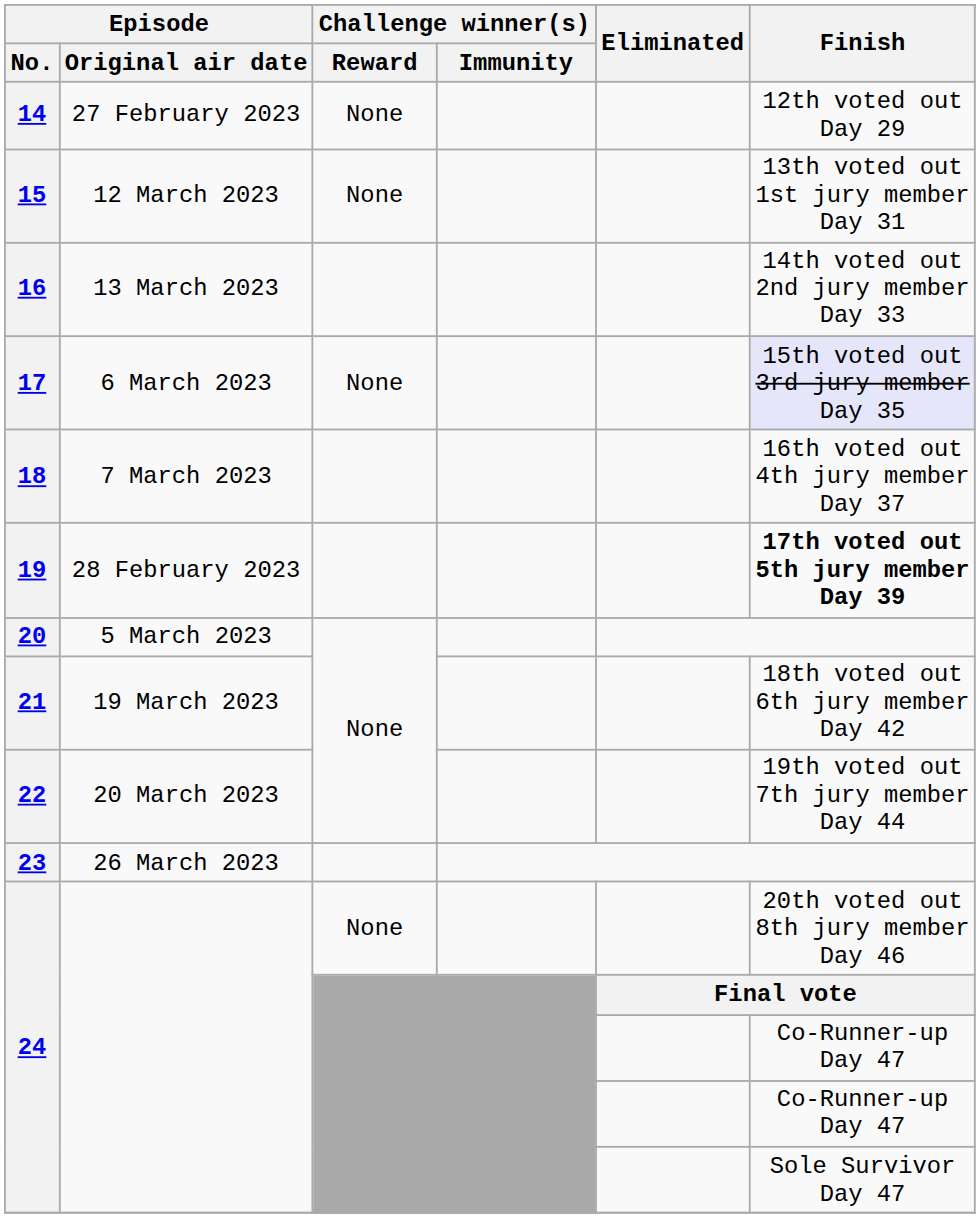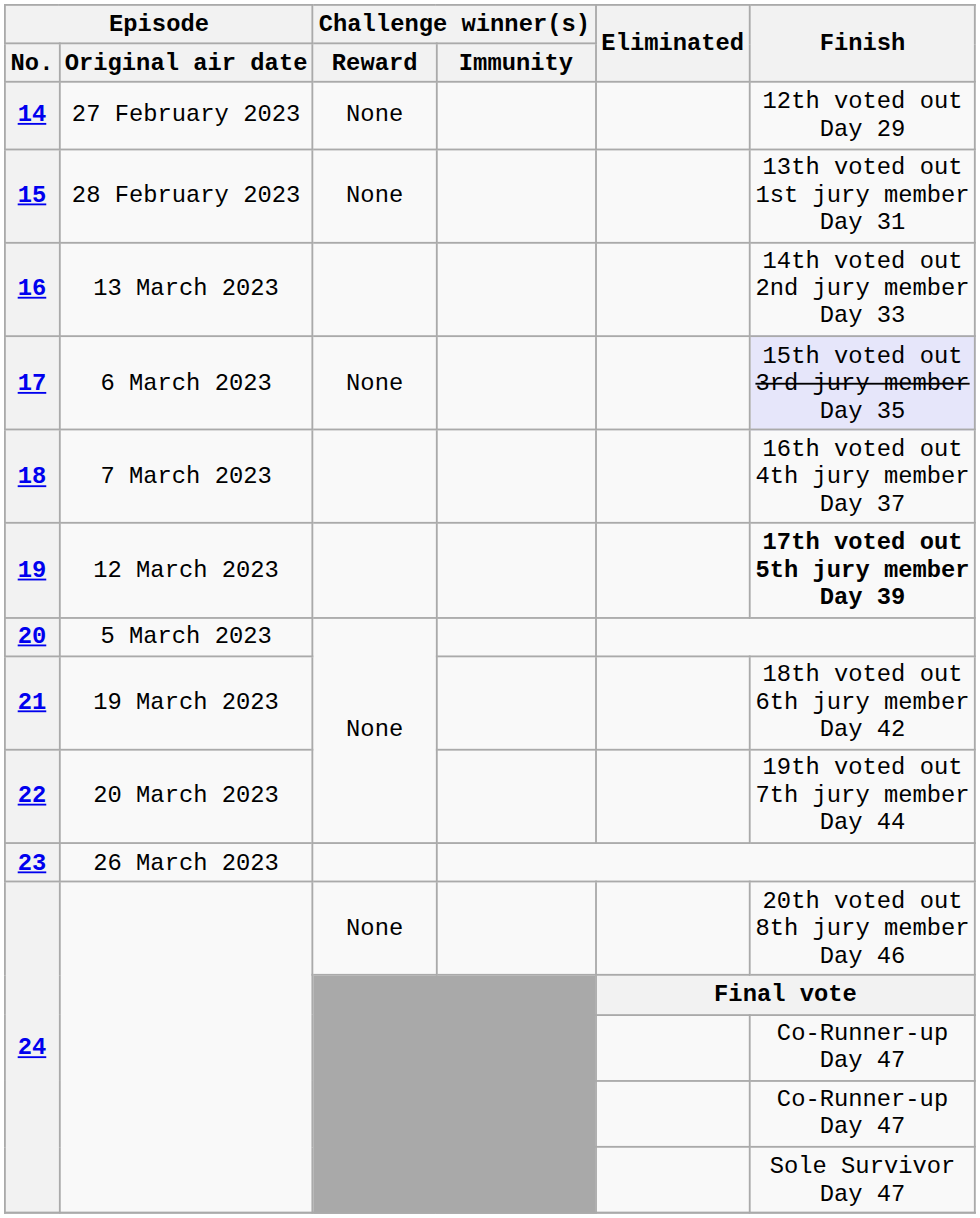15 | Episode / Original air date: 12 March 2023 -> 28 February 2023
19 | Episode / Original air date: 28 February 2023 -> 12 March 2023
